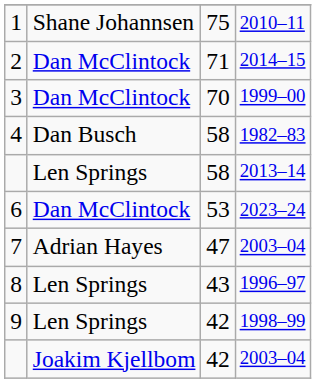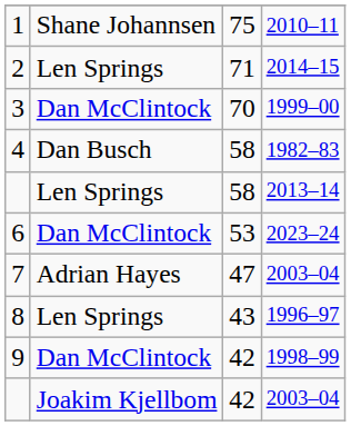2 | column 2: Dan McClintock -> Len Springs
9 | column 2: Len Springs -> Dan McClintock
